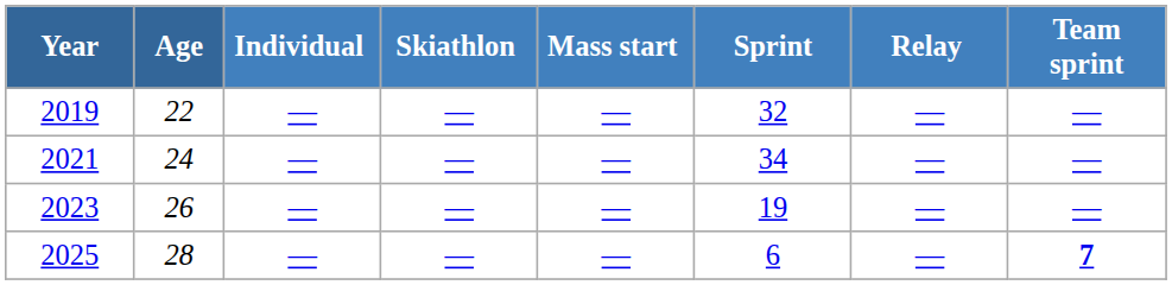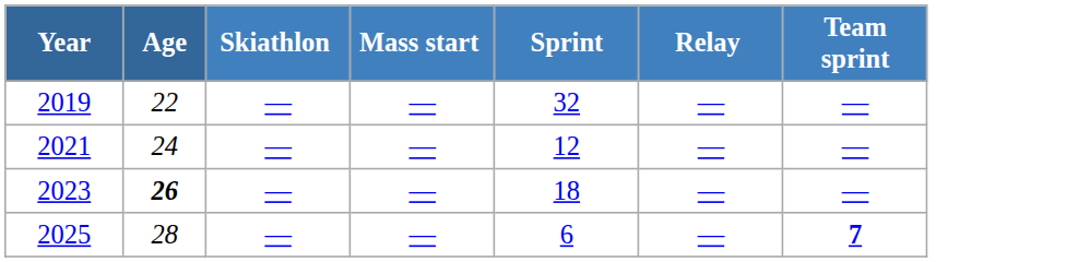- column: Individual | — | — | — | —
2021 | Sprint: 34 -> 12
2023 | Age: normal -> bold
2023 | Sprint: 19 -> 18
